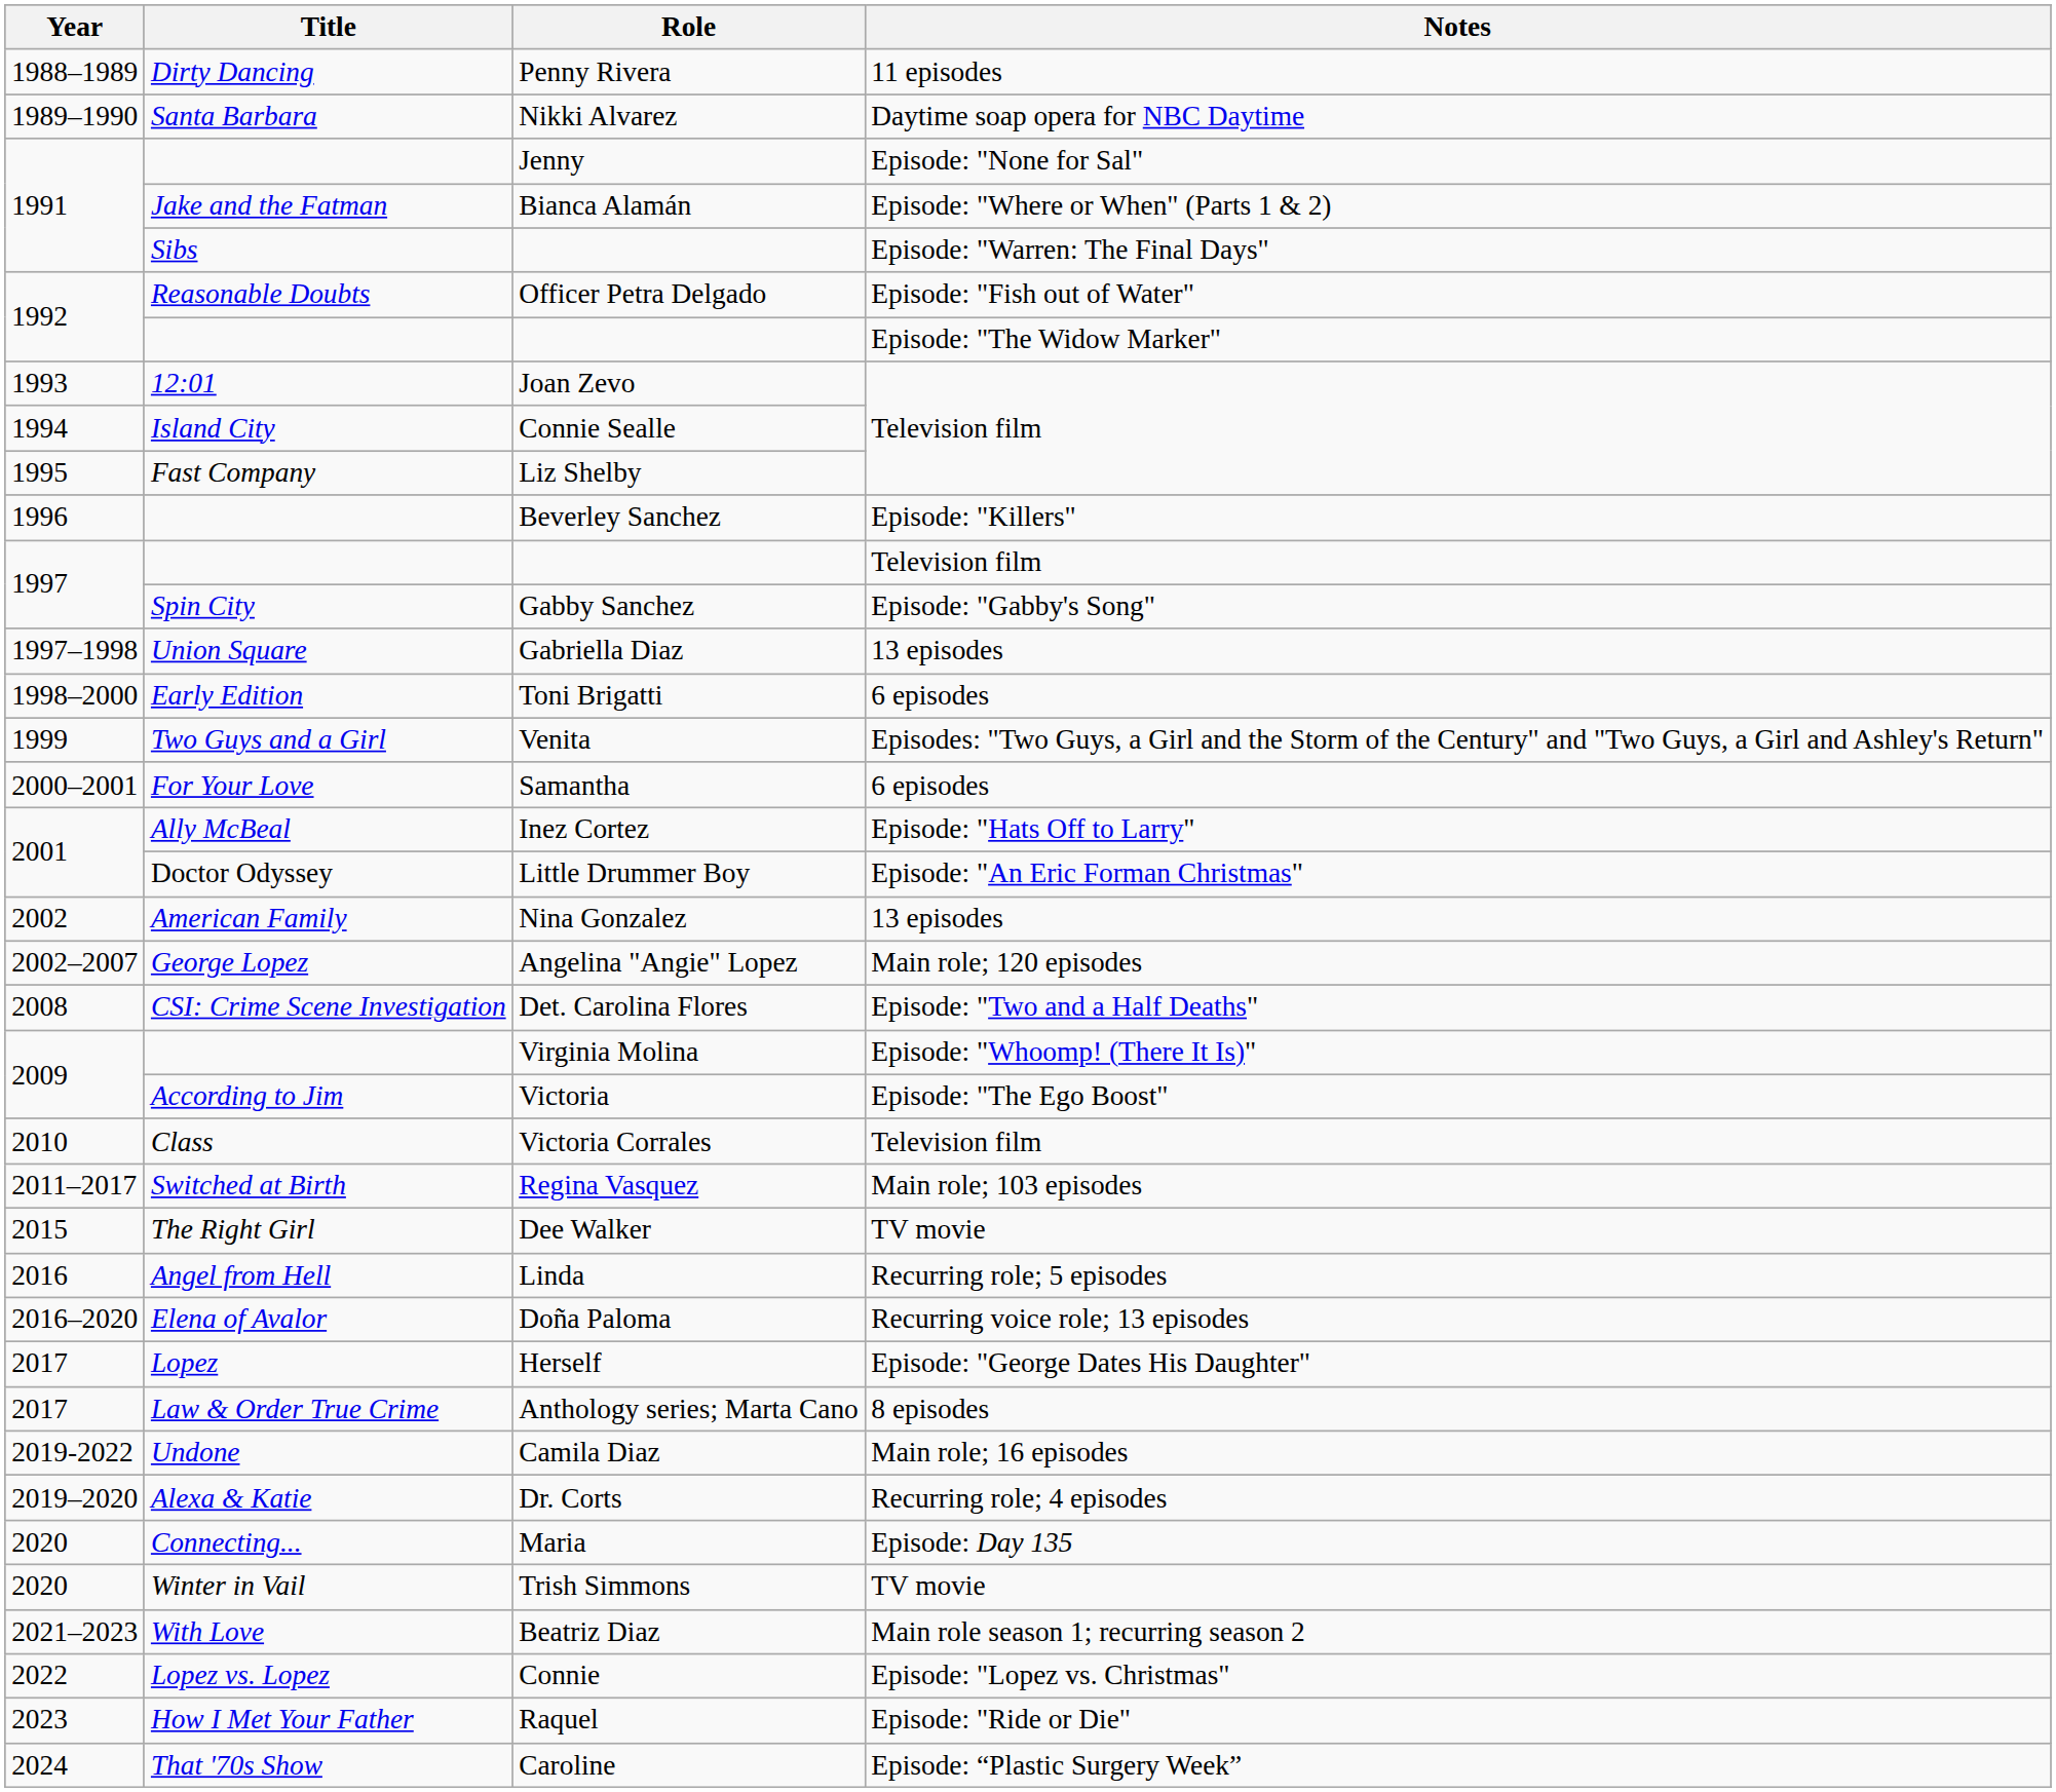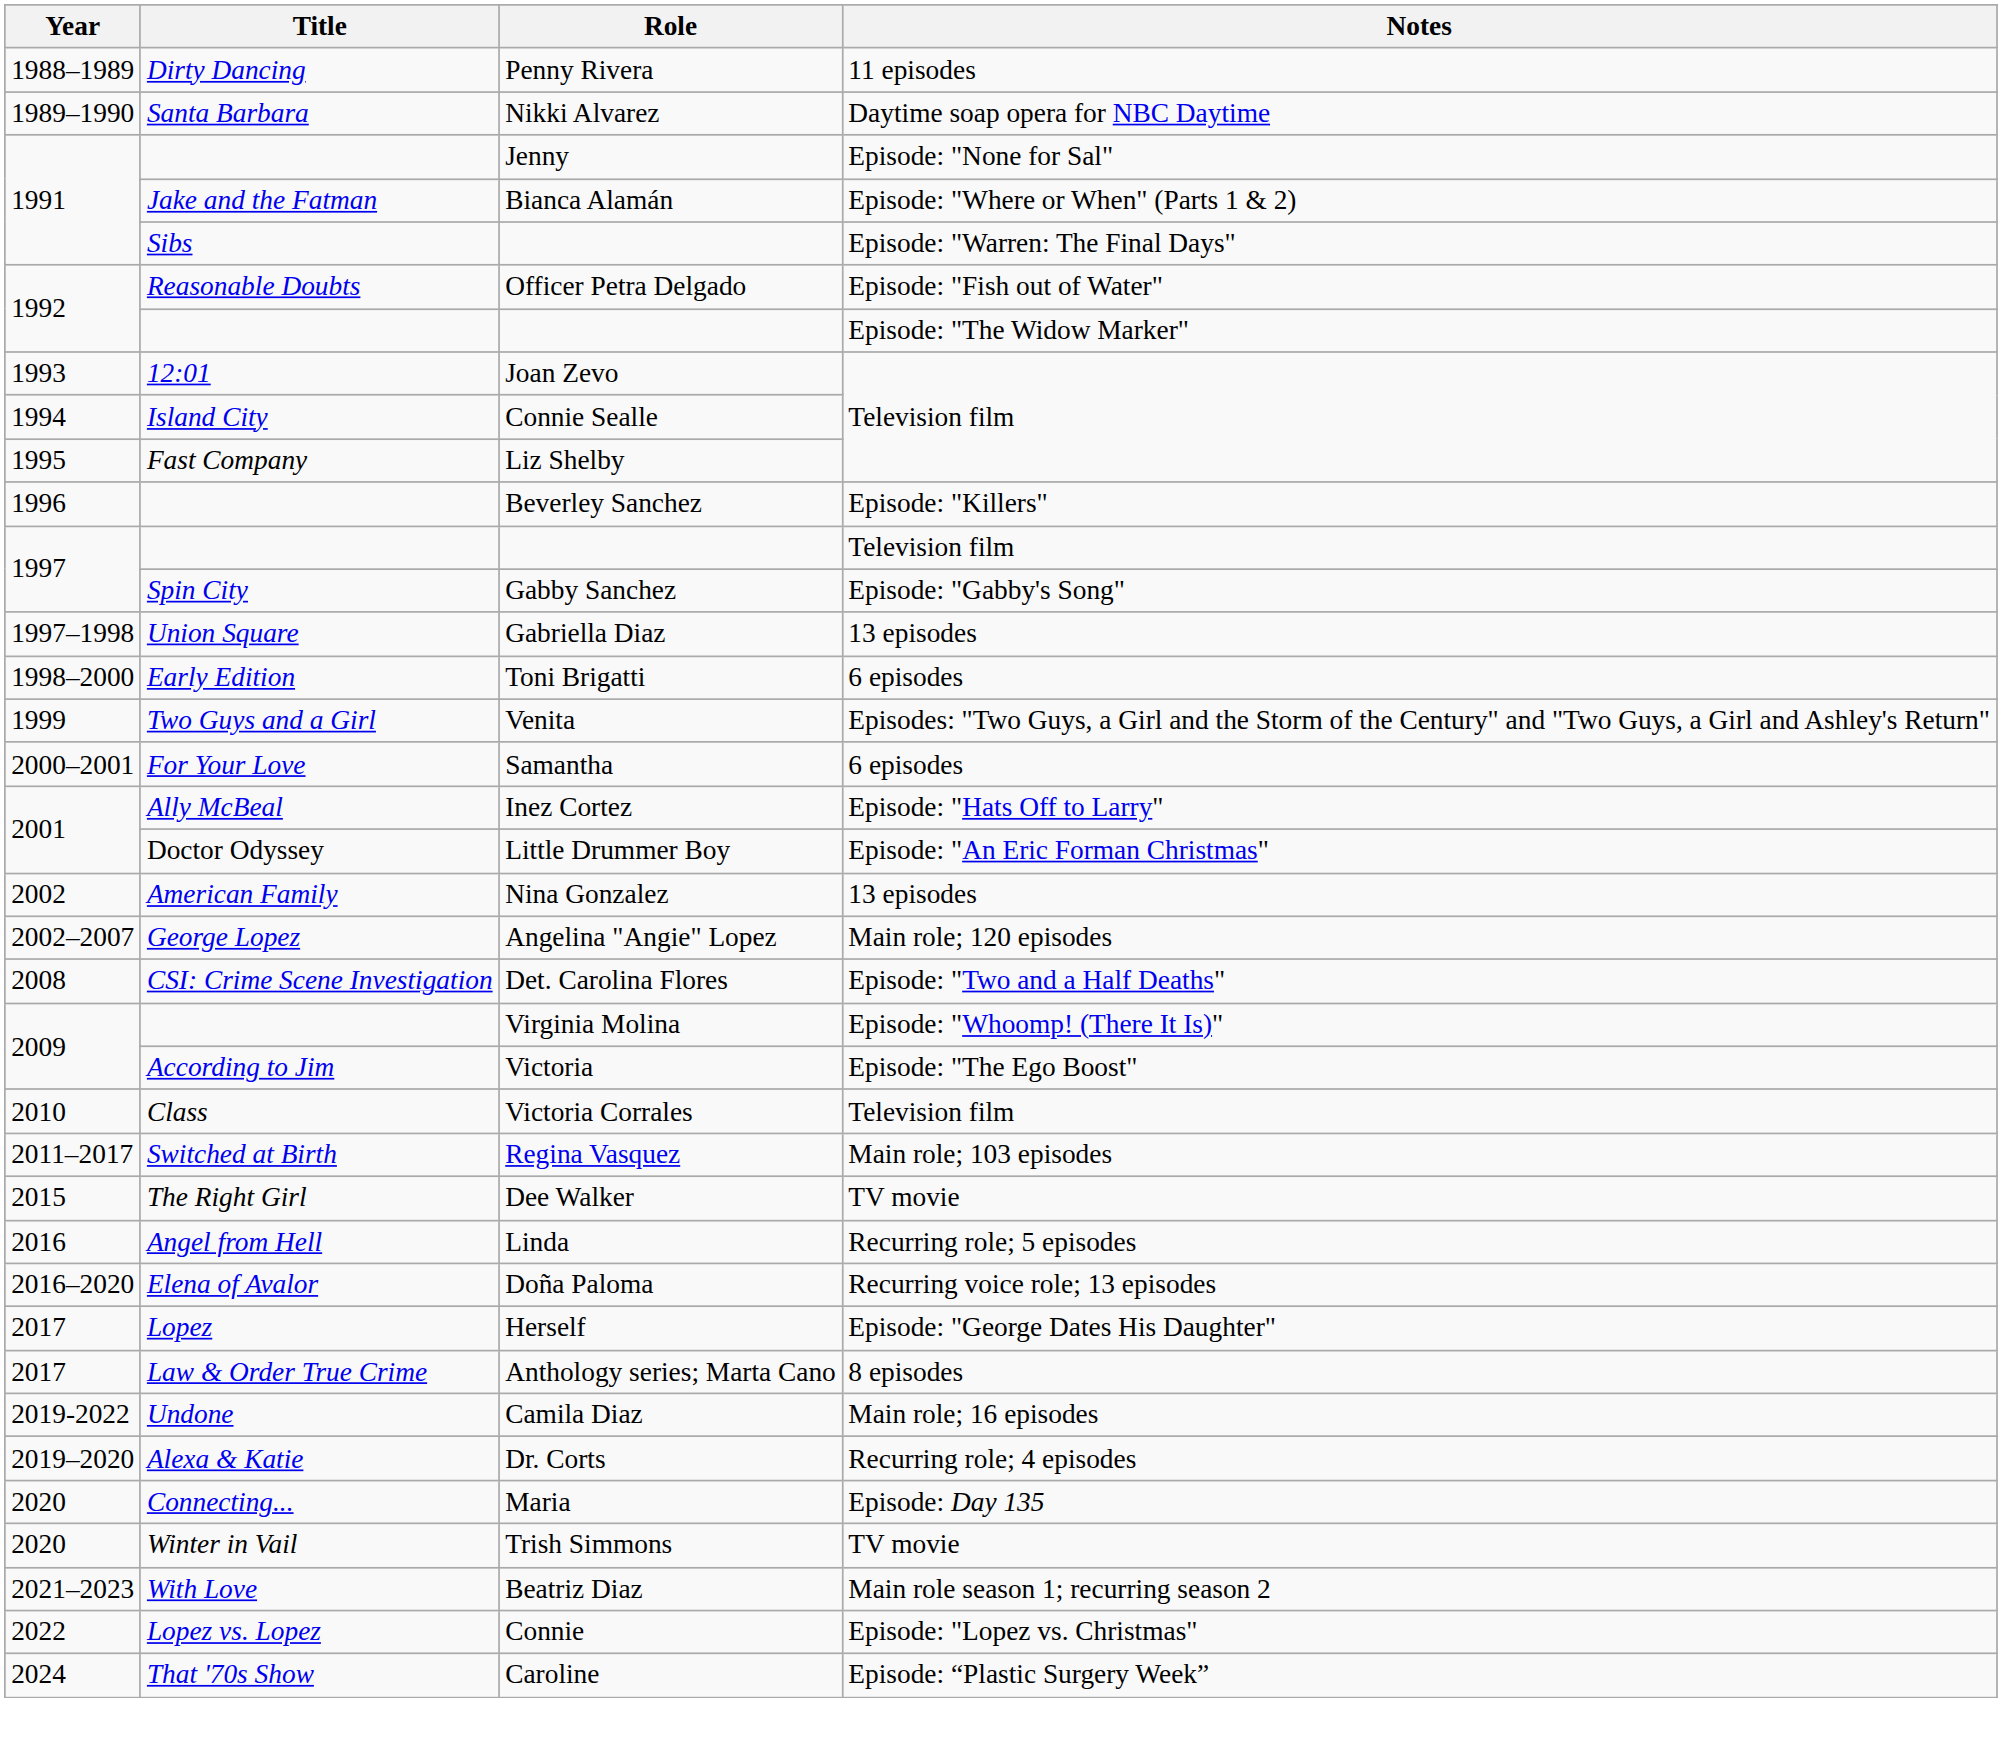- row: 2023 | How I Met Your Father | Raquel | Episode: "Ride or Die"
